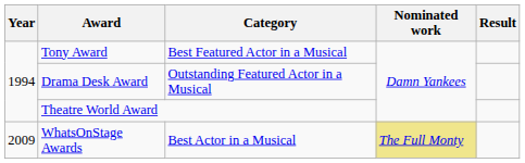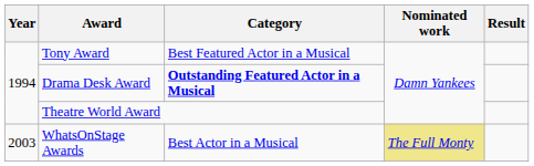Drama Desk Award | Category: normal -> bold
WhatsOnStage Awards | Year: 2009 -> 2003
